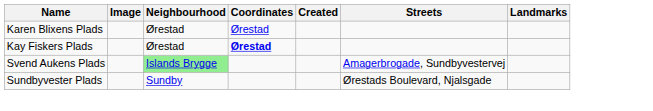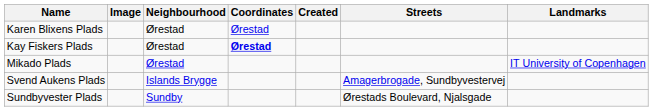+ row: Mikado Plads | Ørestad | IT University of Copenhagen
Svend Aukens Plads | Neighbourhood: lightgreen background -> no background
